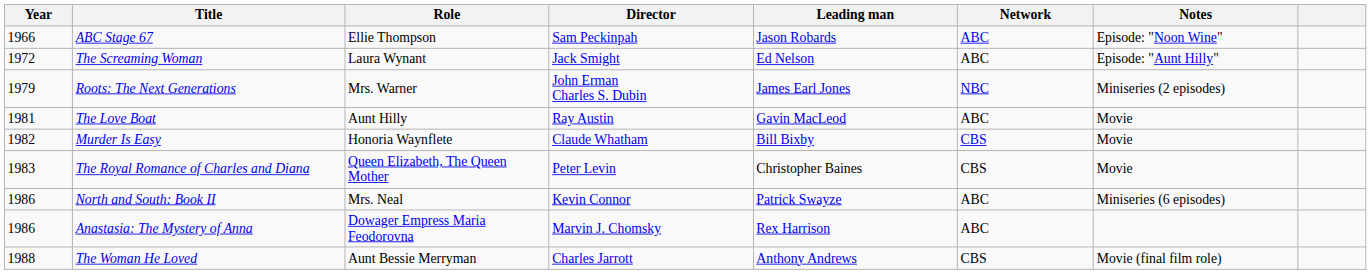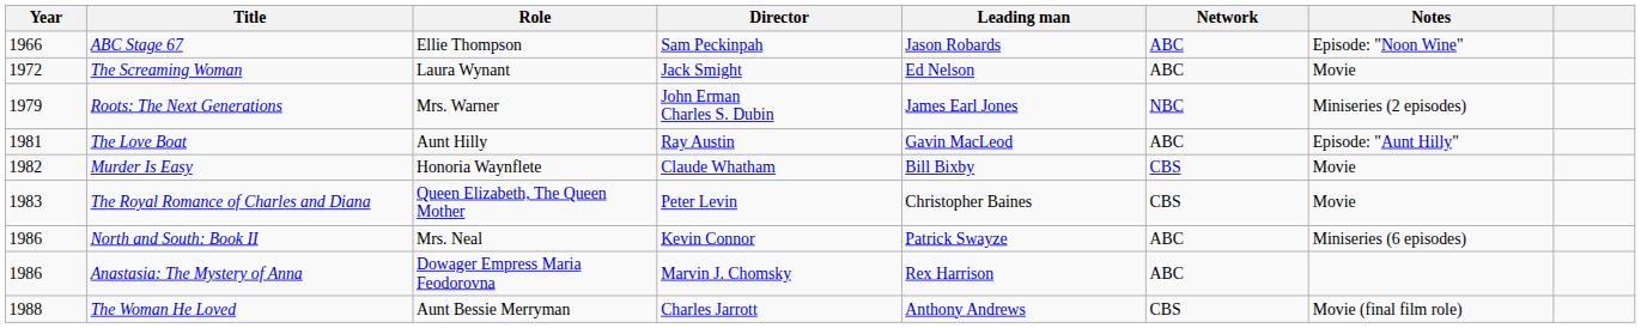The Screaming Woman | Notes: Episode: "Aunt Hilly" -> Movie
The Love Boat | Notes: Movie -> Episode: "Aunt Hilly"
